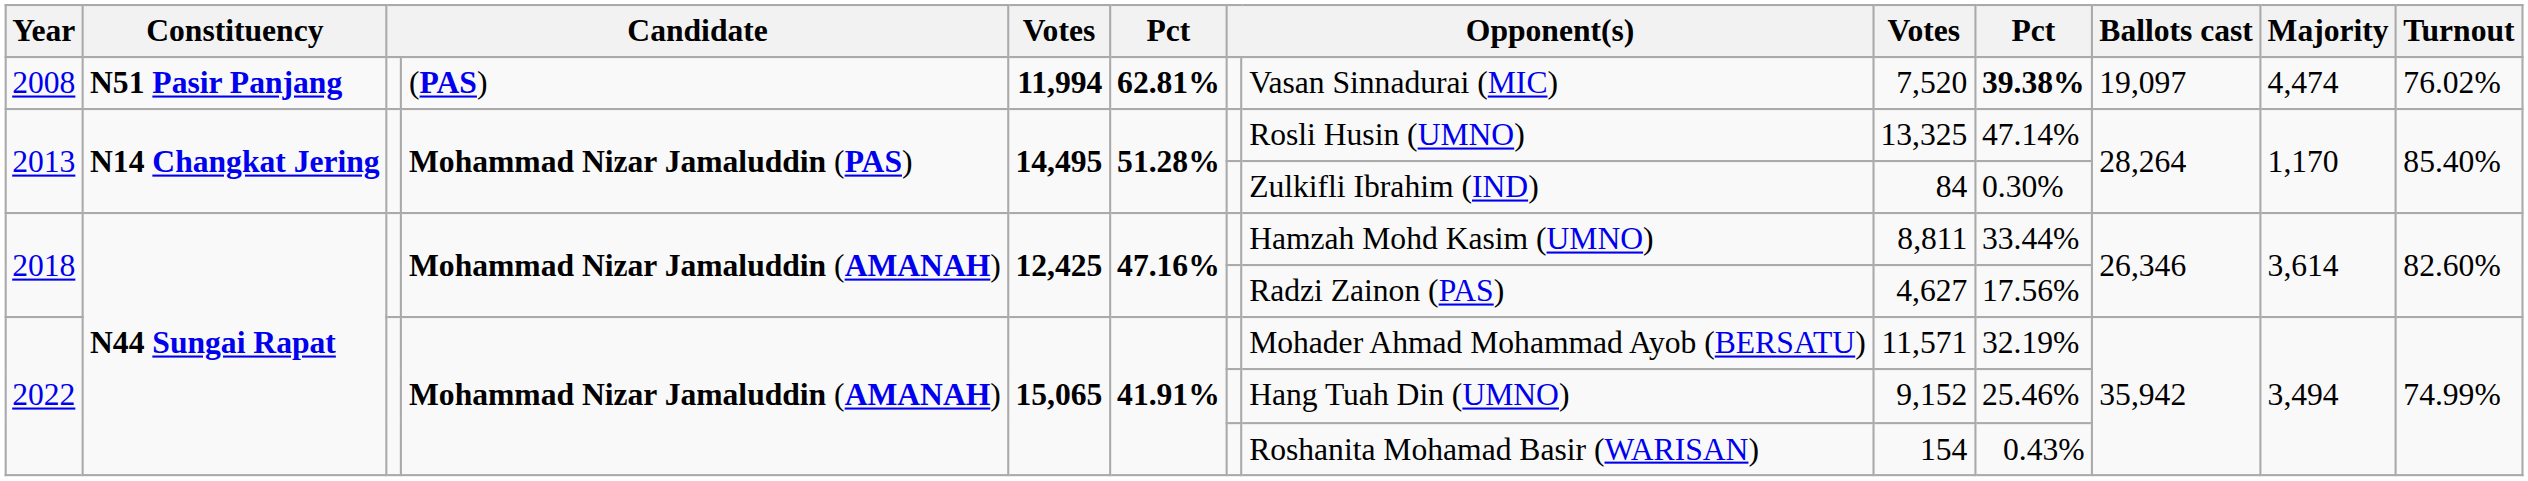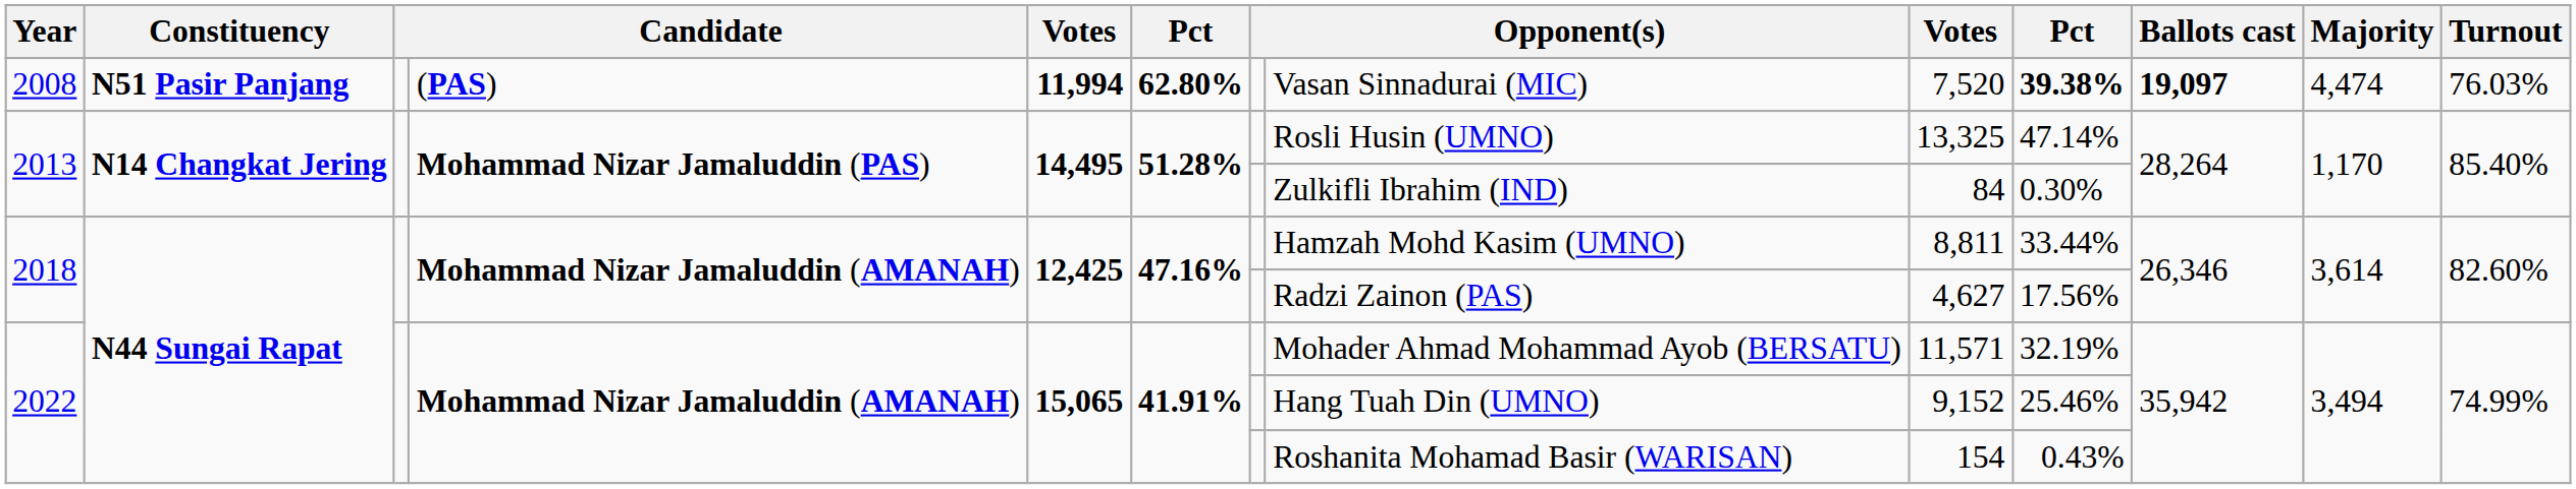2008 | column 6: 62.81% -> 62.80%
2008 | Ballots cast: normal -> bold
2008 | Turnout: 76.02% -> 76.03%
